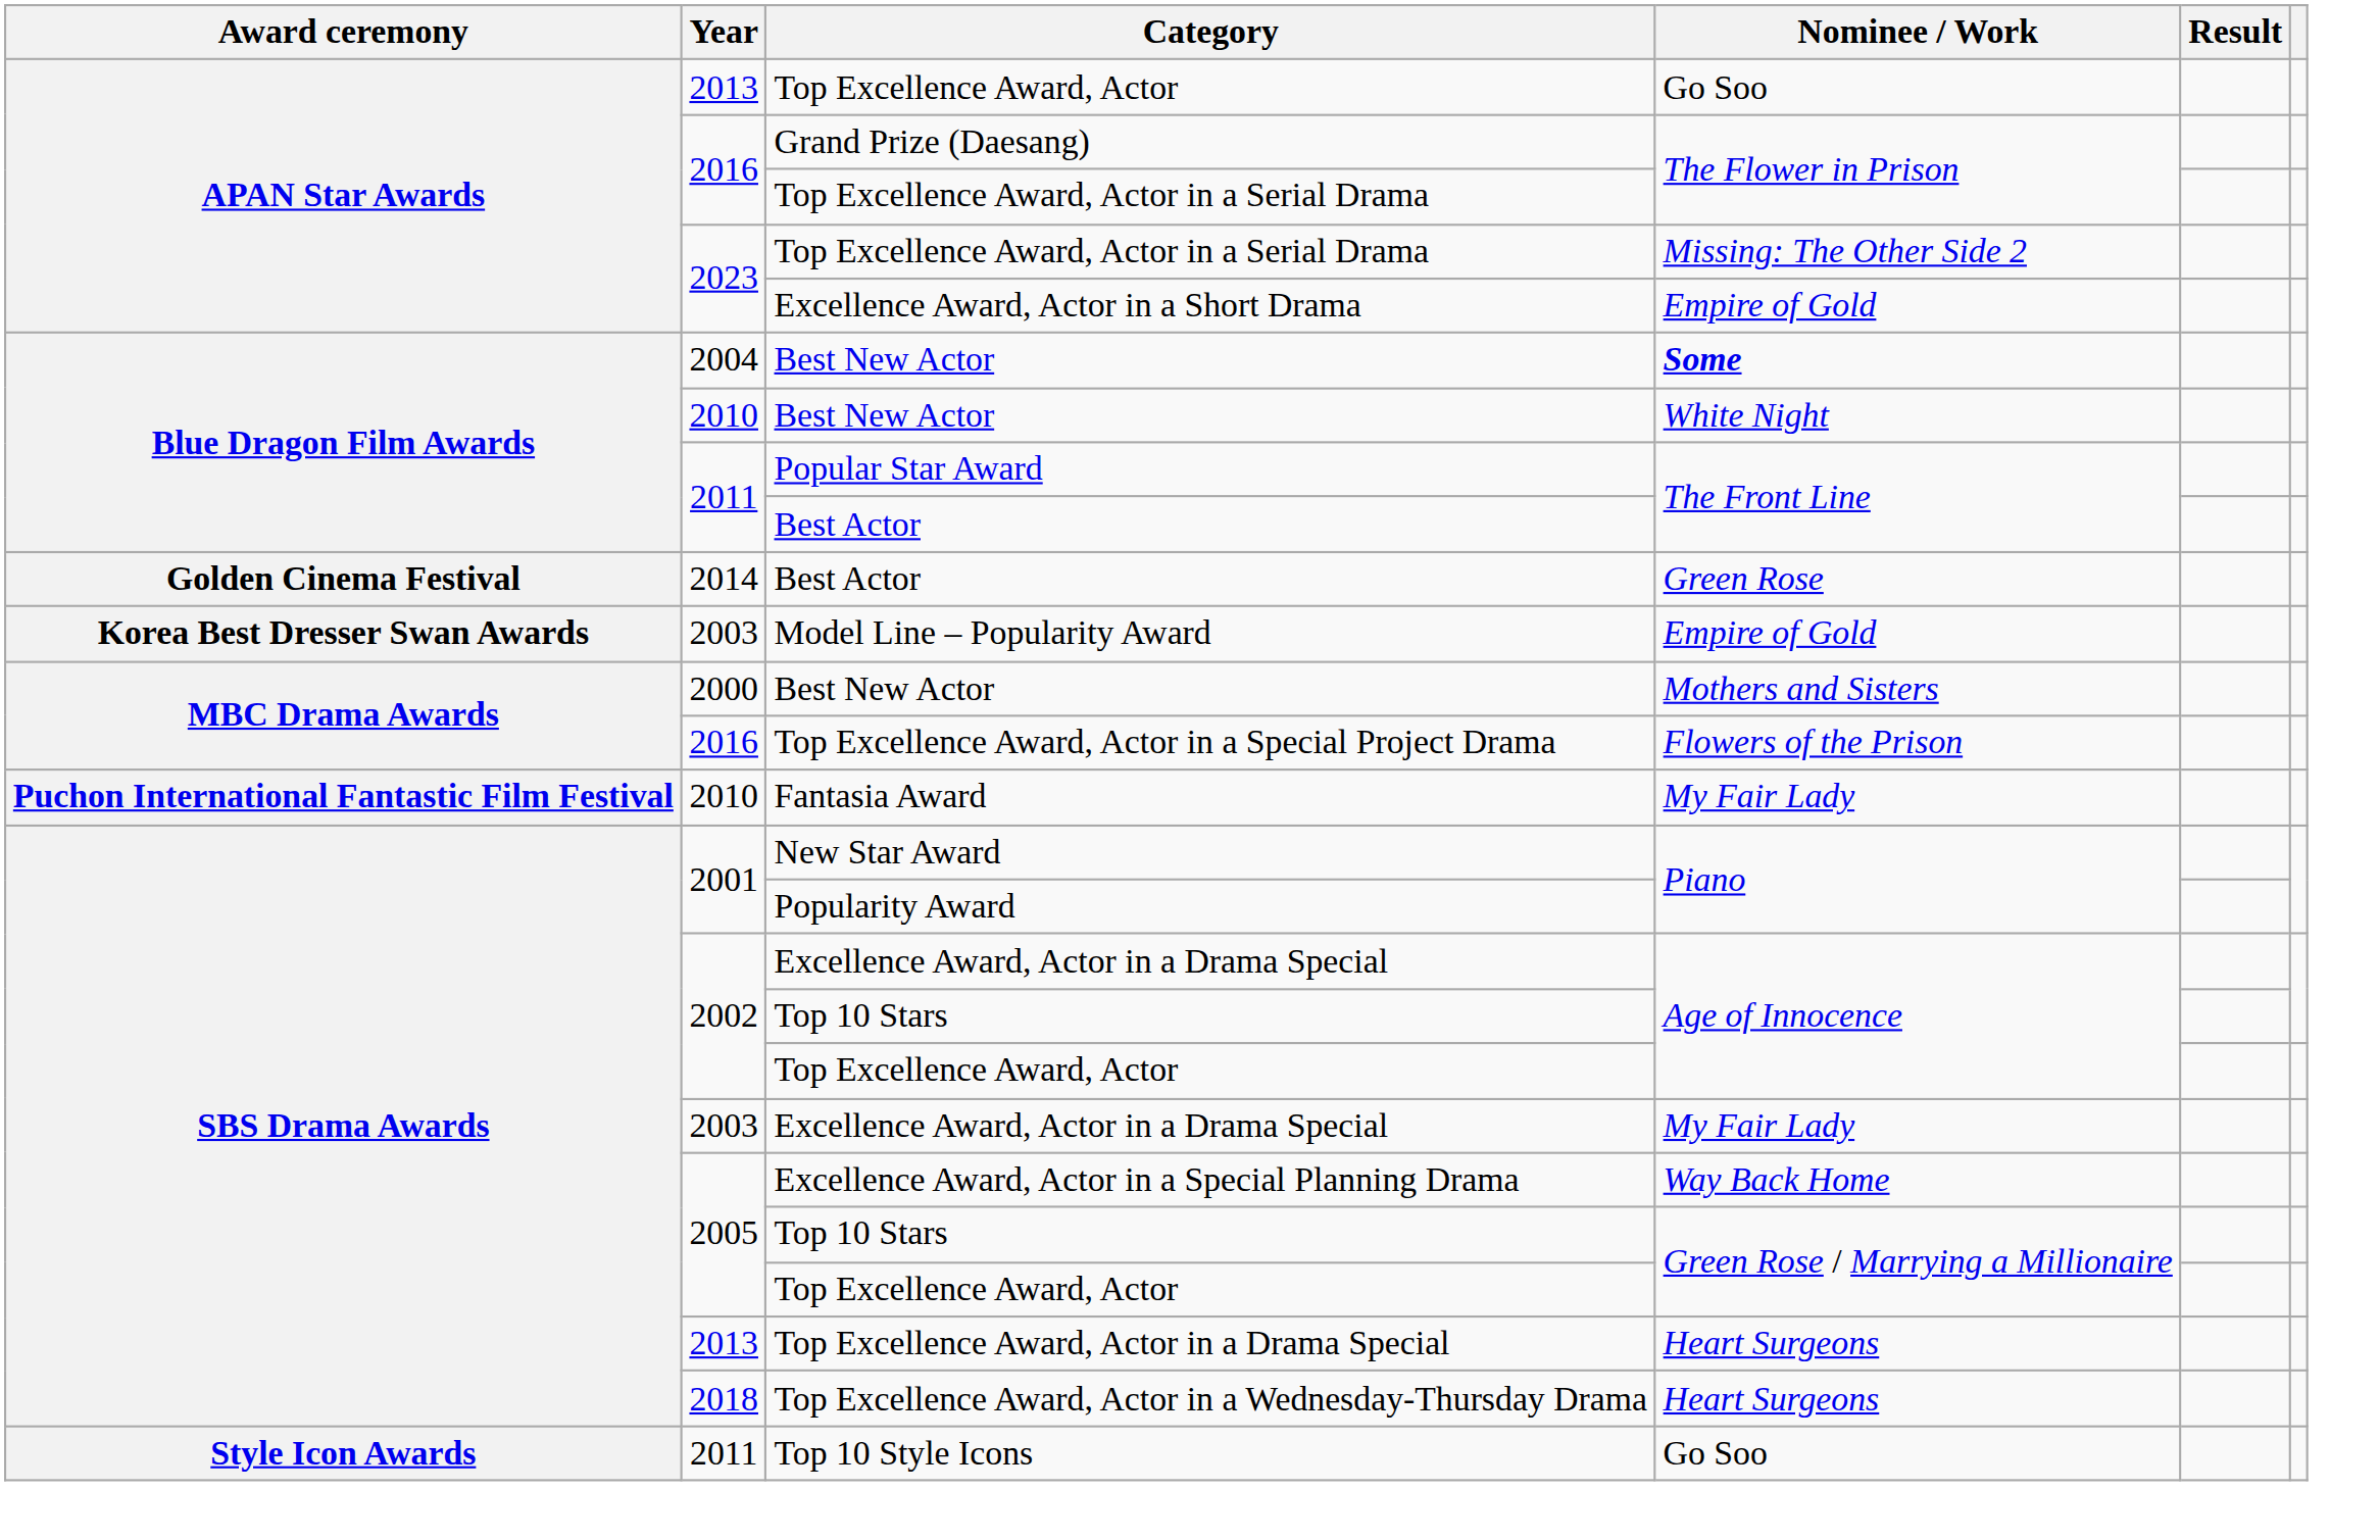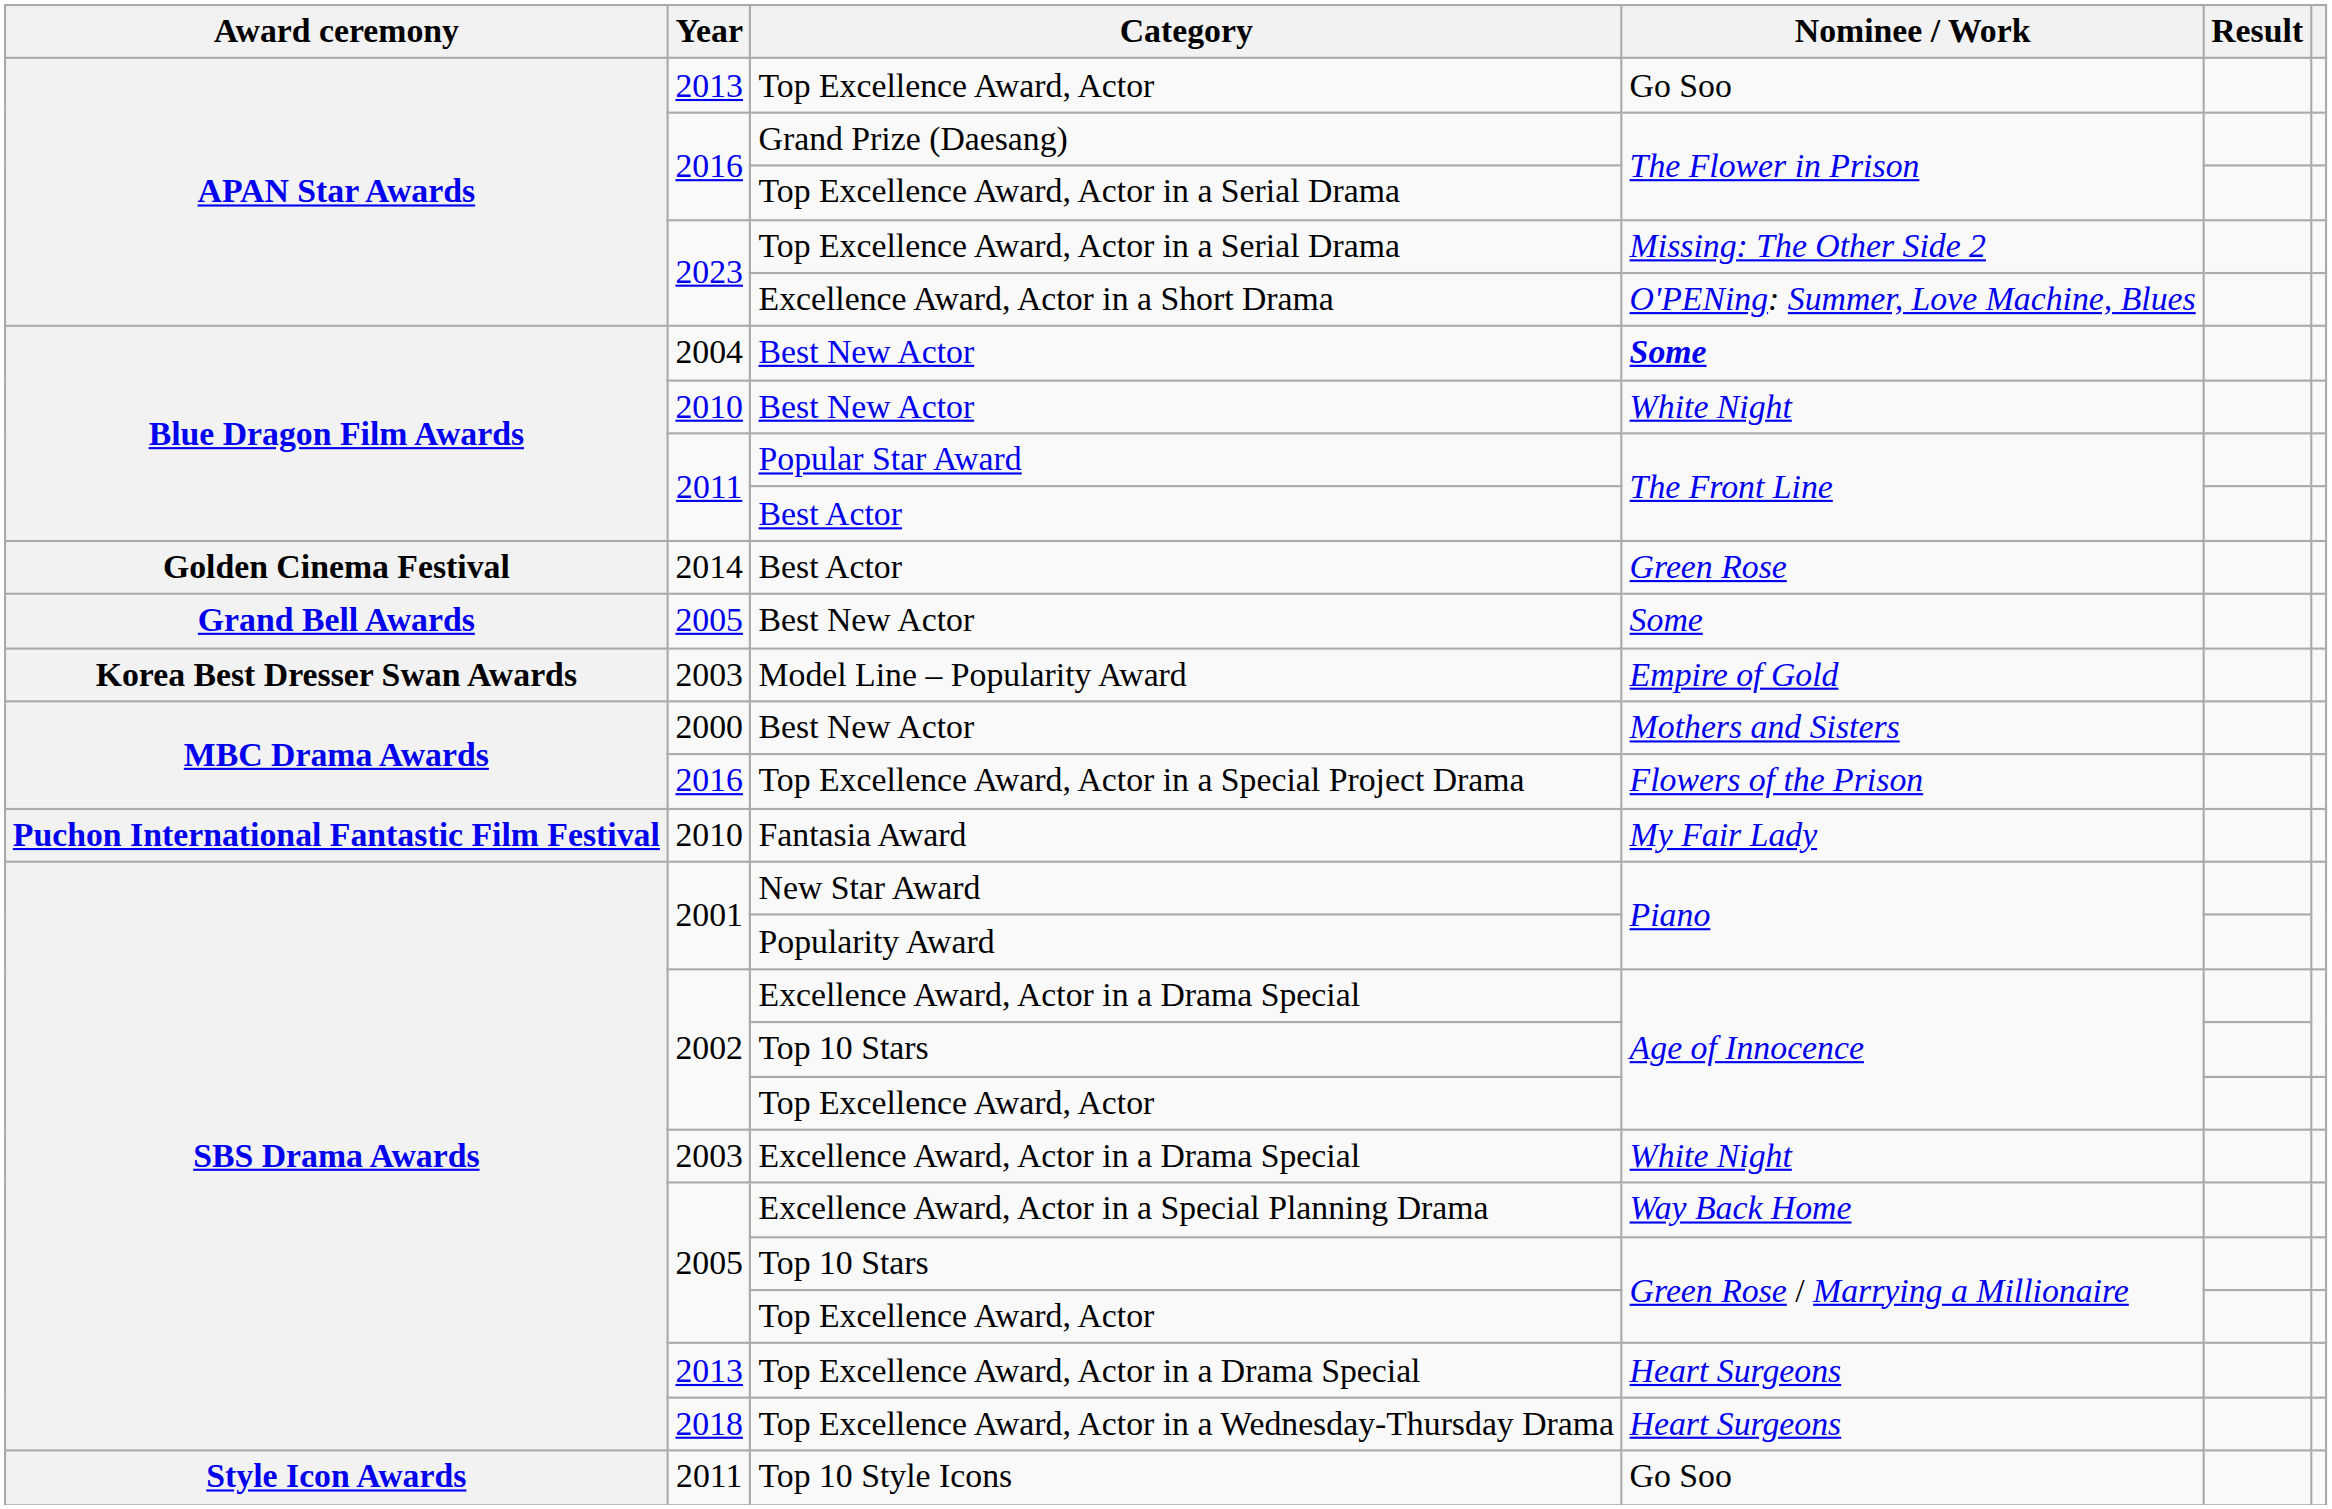Excellence Award, Actor in a Short Drama | Nominee / Work: Empire of Gold -> O'PENing: Summer, Love Machine, Blues
+ row: Grand Bell Awards | 2005 | Best New Actor | Some
2003 / Excellence Award, Actor in a Drama Special | Nominee / Work: My Fair Lady -> White Night
